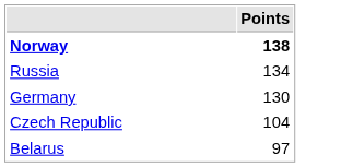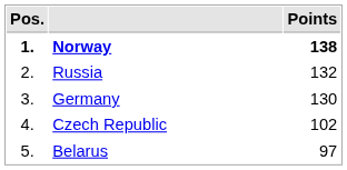+ column: Pos. | 1. | 2. | 3. | 4. | 5.
Russia | Points: 134 -> 132
Czech Republic | Points: 104 -> 102
